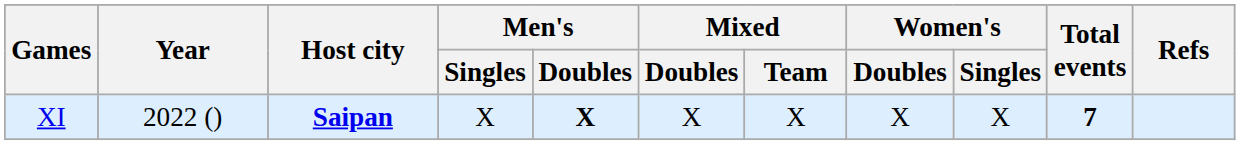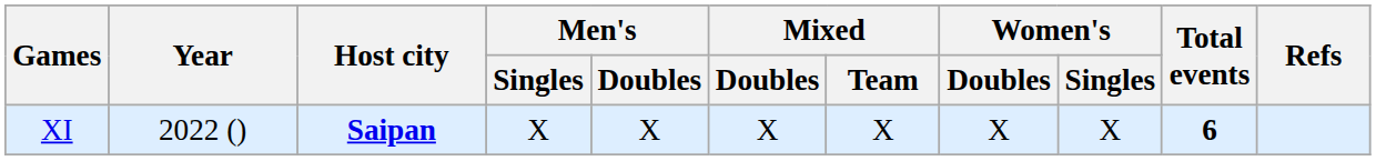XI | Men's / Doubles: bold -> normal
XI | Total events: 7 -> 6
